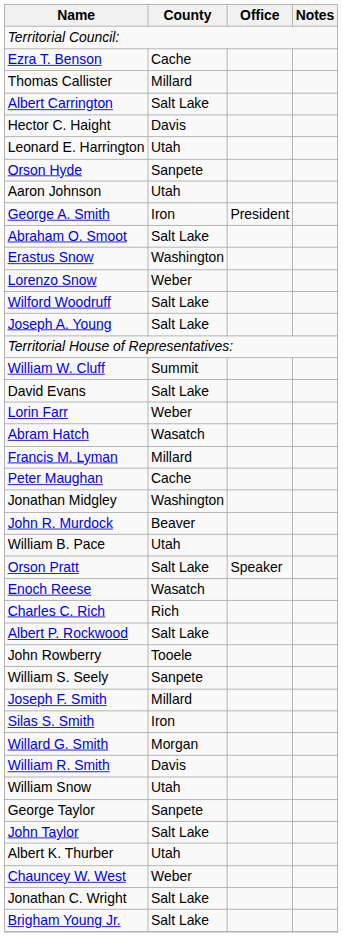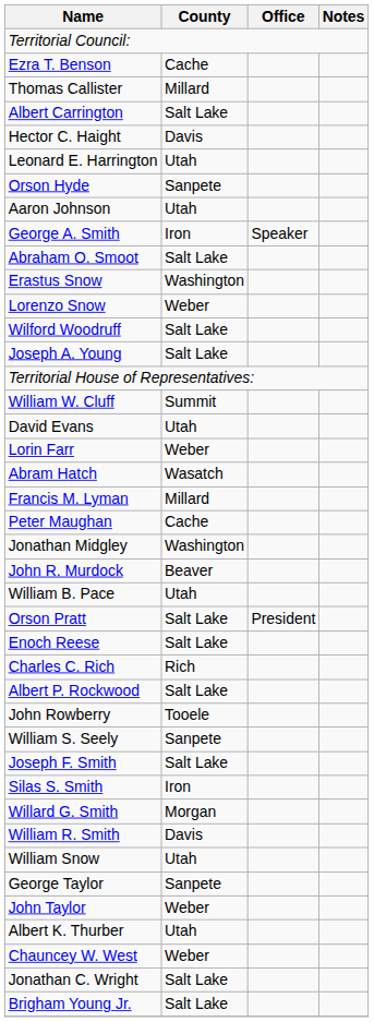George A. Smith | Office: President -> Speaker
David Evans | County: Salt Lake -> Utah
Orson Pratt | Office: Speaker -> President
Enoch Reese | County: Wasatch -> Salt Lake
Joseph F. Smith | County: Millard -> Salt Lake
John Taylor | County: Salt Lake -> Weber
